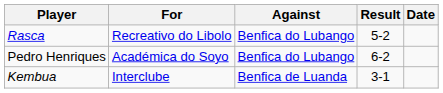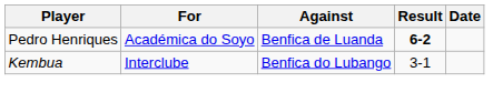- row: Rasca | Recreativo do Libolo | Benfica do Lubango | 5-2
Pedro Henriques | Against: Benfica do Lubango -> Benfica de Luanda
Pedro Henriques | Result: normal -> bold
Kembua | Against: Benfica de Luanda -> Benfica do Lubango
